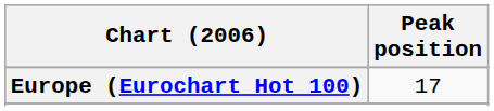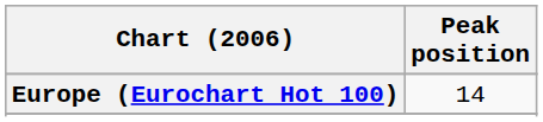Europe (Eurochart Hot 100) | Peak position: 17 -> 14
